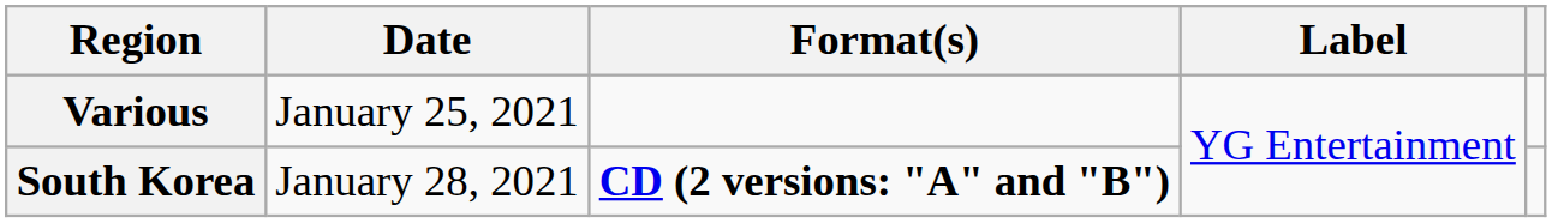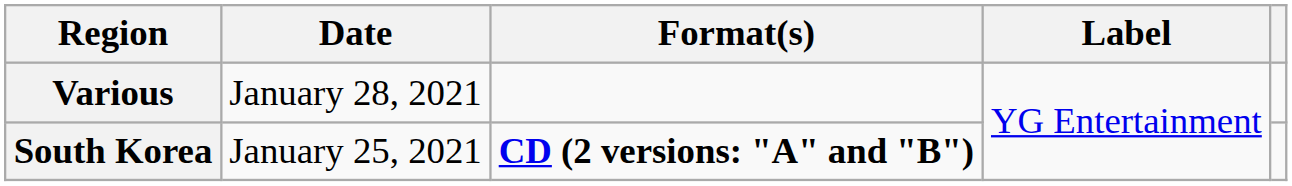Various | Date: January 25, 2021 -> January 28, 2021
South Korea | Date: January 28, 2021 -> January 25, 2021
